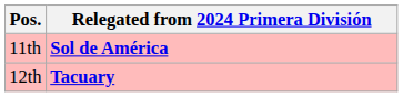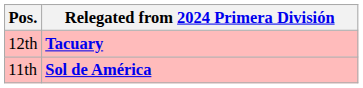rows swapped: 11th <-> 12th
